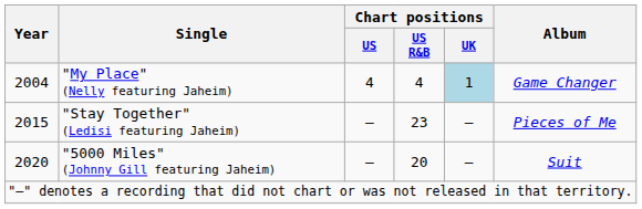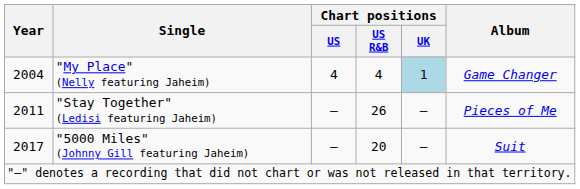"Stay Together" (Ledisi featuring Jaheim) | Year: 2015 -> 2011
"Stay Together" (Ledisi featuring Jaheim) | Chart positions / US R&B: 23 -> 26
"5000 Miles" (Johnny Gill featuring Jaheim) | Year: 2020 -> 2017
